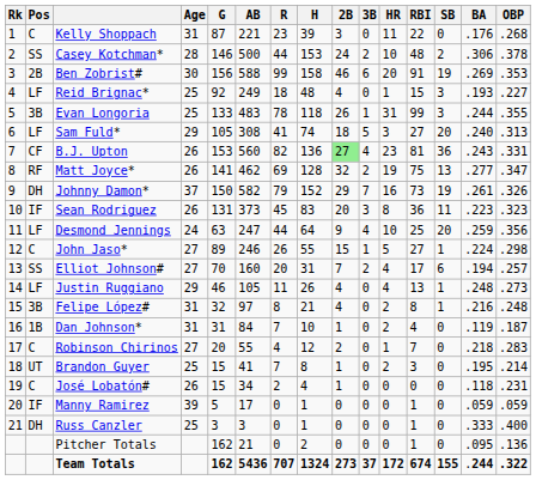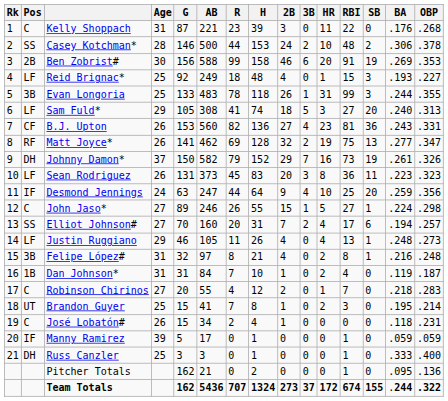B.J. Upton | 2B: lightgreen background -> no background
Sean Rodriguez | Pos: IF -> LF
Desmond Jennings | Pos: LF -> IF
